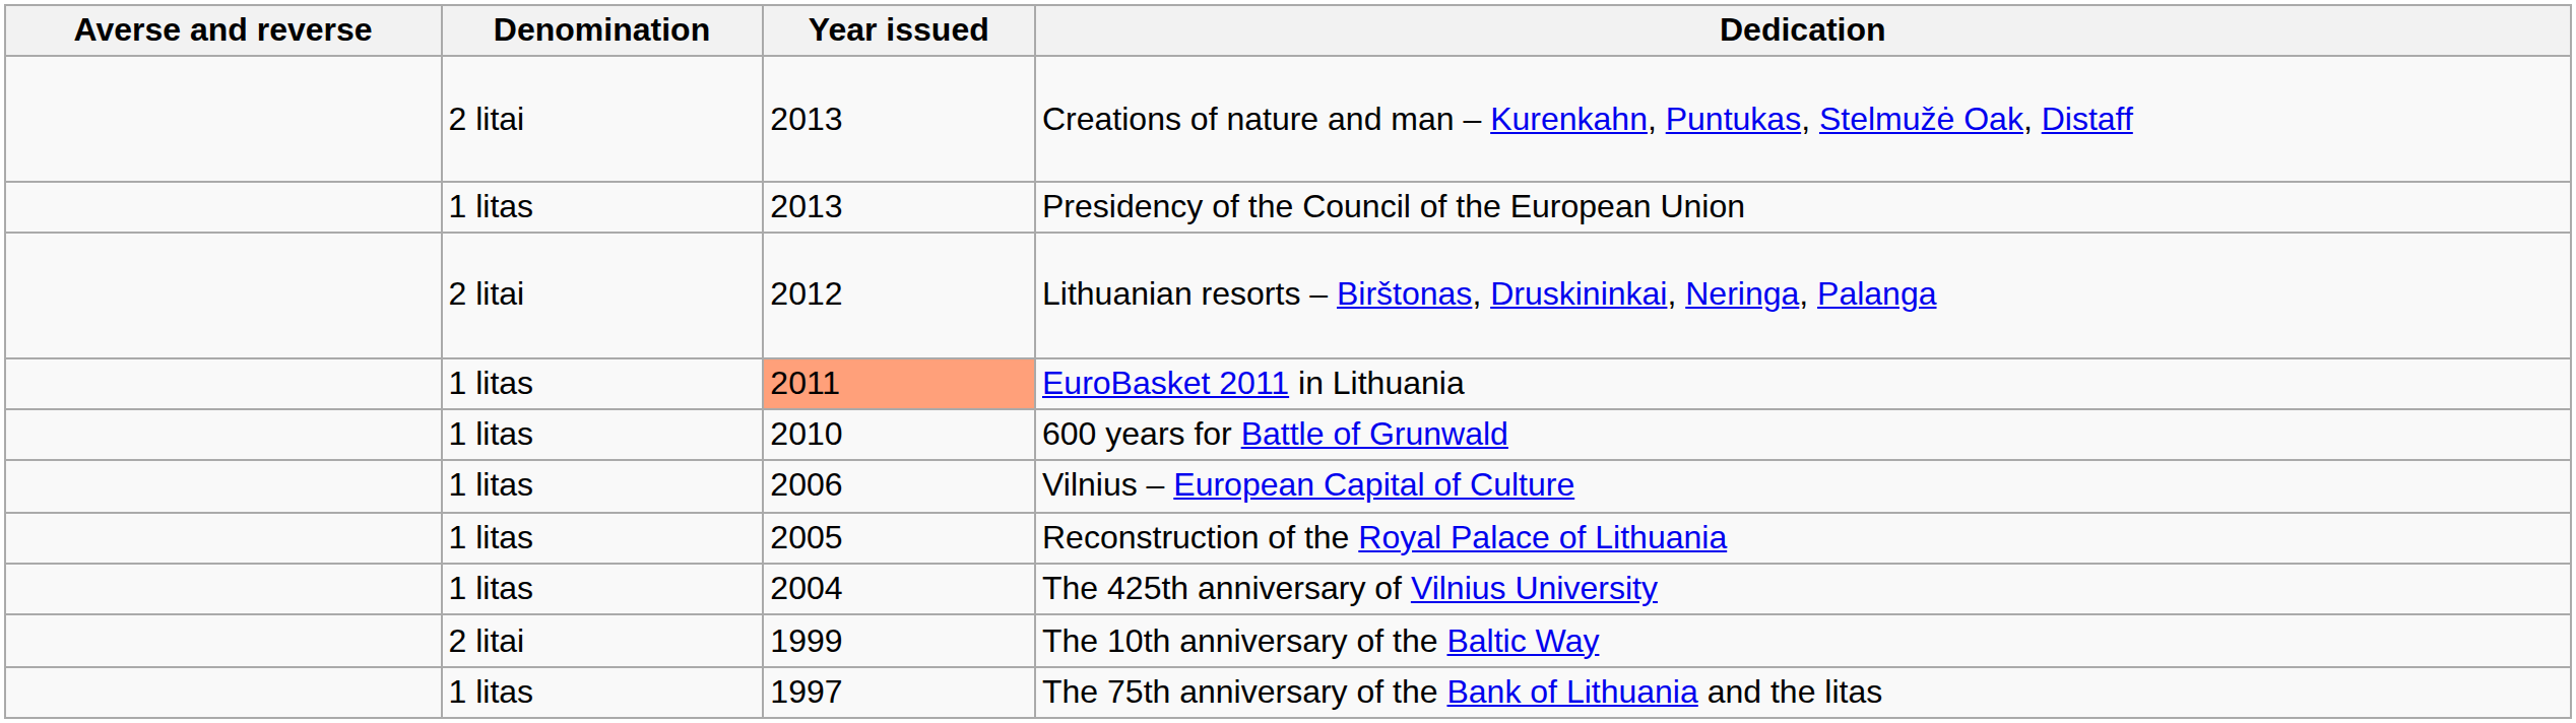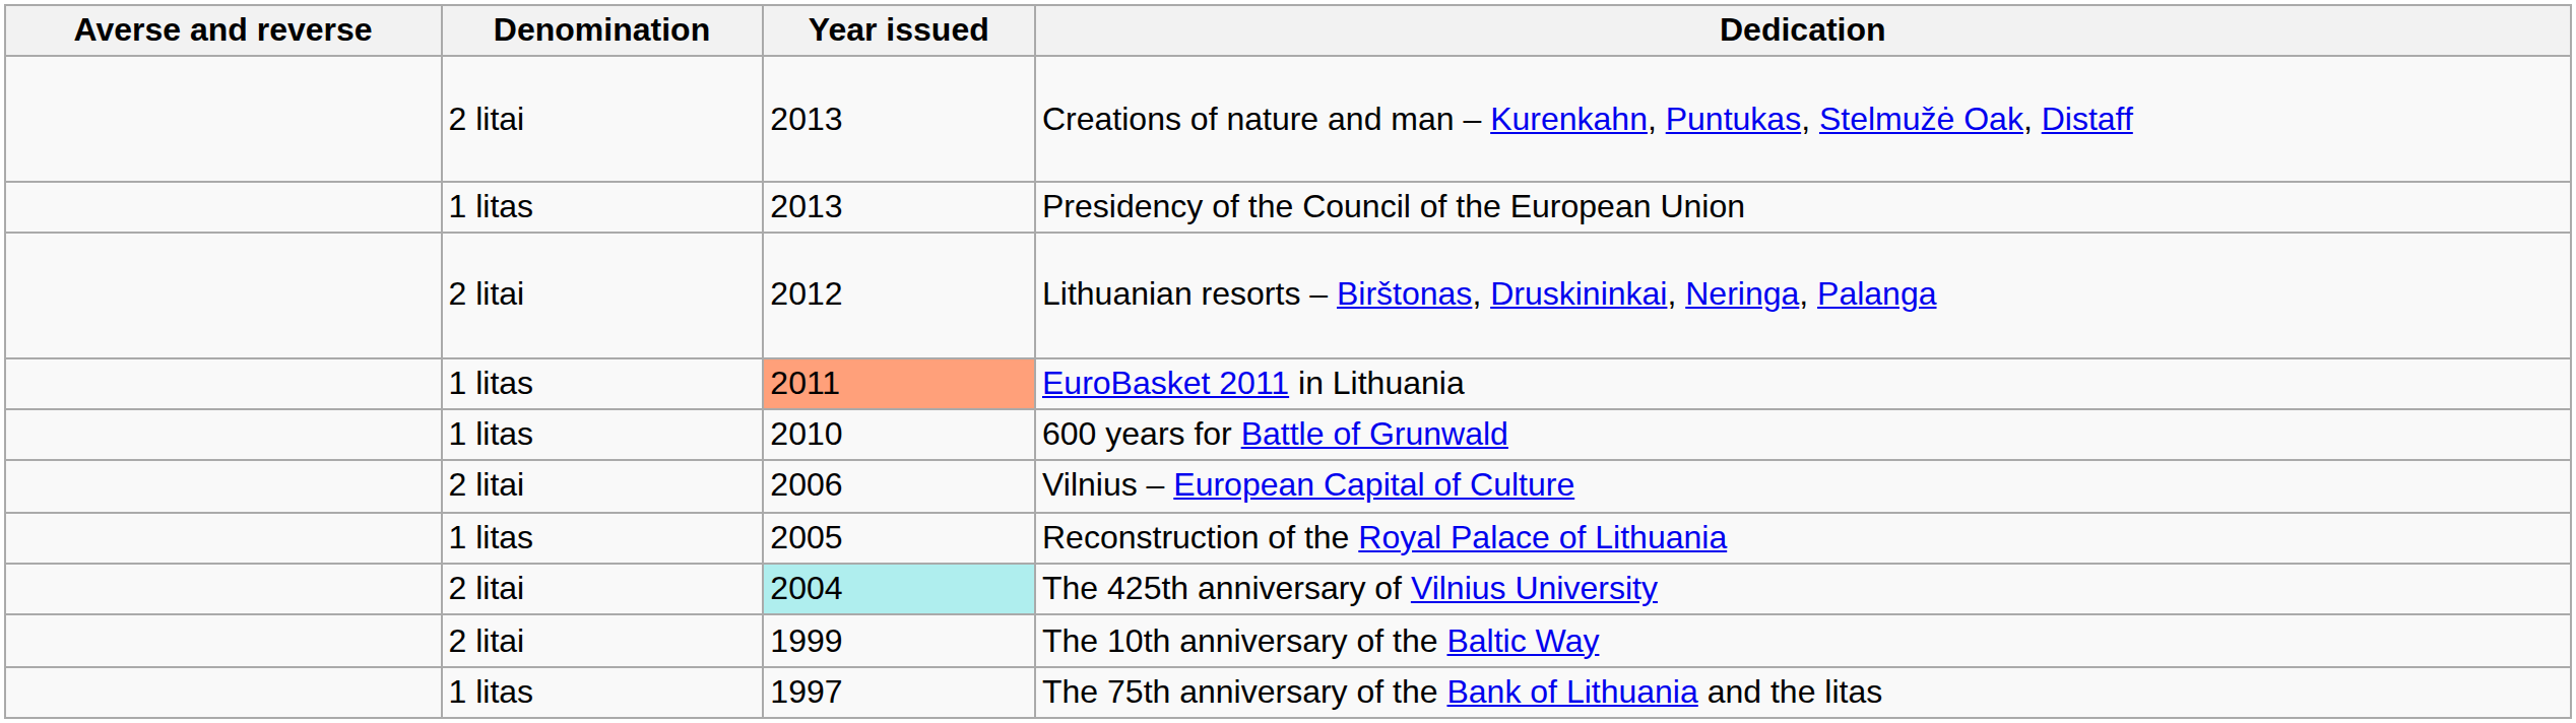Vilnius – European Capital of Culture | Denomination: 1 litas -> 2 litai
The 425th anniversary of Vilnius University | Denomination: 1 litas -> 2 litai
The 425th anniversary of Vilnius University | Year issued: no background -> paleturquoise background
